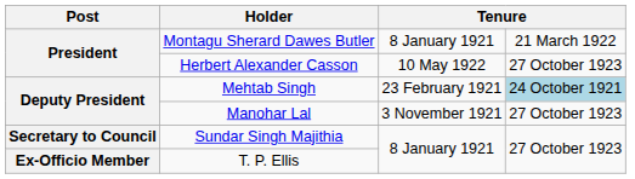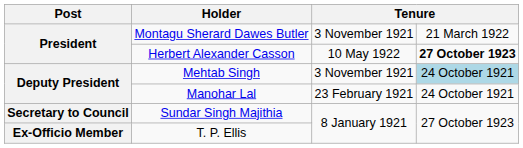Montagu Sherard Dawes Butler | column 3: 8 January 1921 -> 3 November 1921
Herbert Alexander Casson | column 4: normal -> bold
Mehtab Singh | column 3: 23 February 1921 -> 3 November 1921
Manohar Lal | column 3: 3 November 1921 -> 23 February 1921
Manohar Lal | column 4: 27 October 1923 -> 24 October 1921
